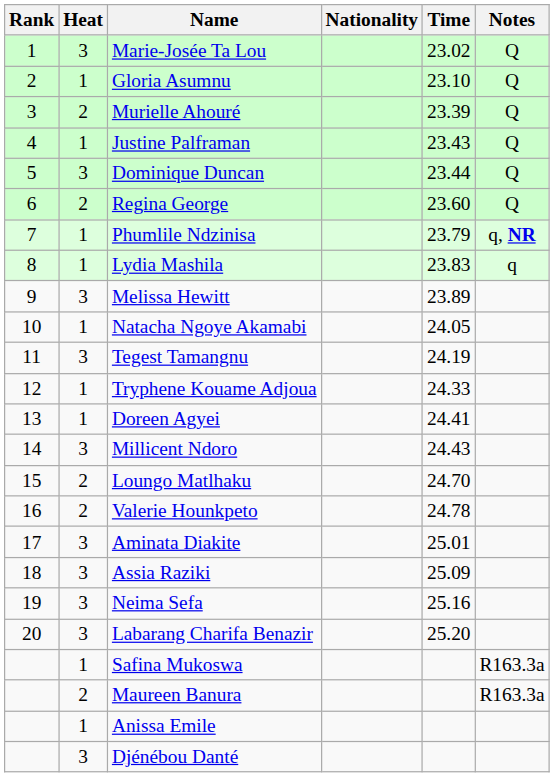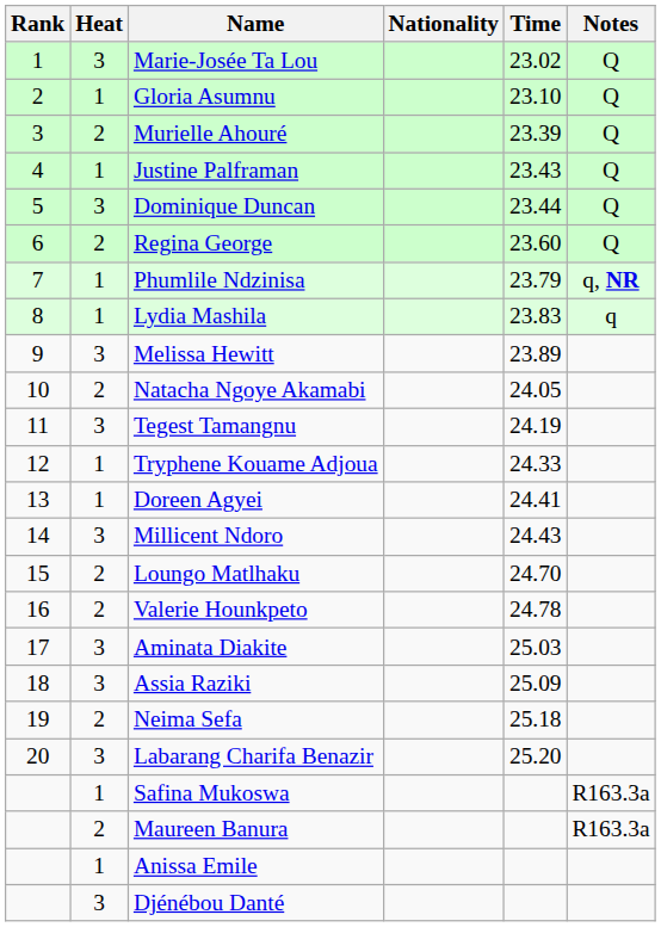Natacha Ngoye Akamabi | Heat: 1 -> 2
Aminata Diakite | Time: 25.01 -> 25.03
Neima Sefa | Heat: 3 -> 2
Neima Sefa | Time: 25.16 -> 25.18
